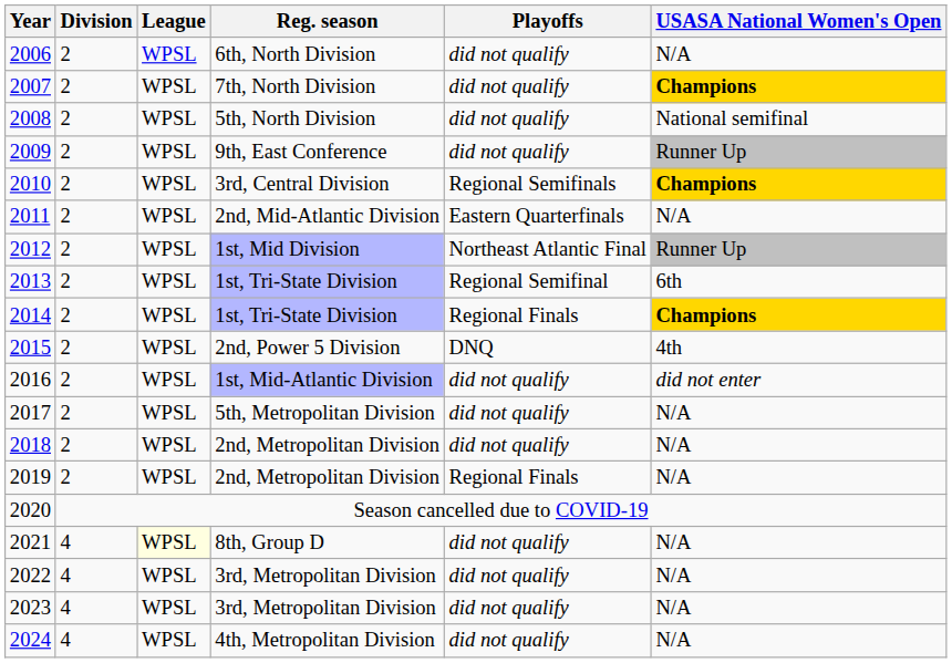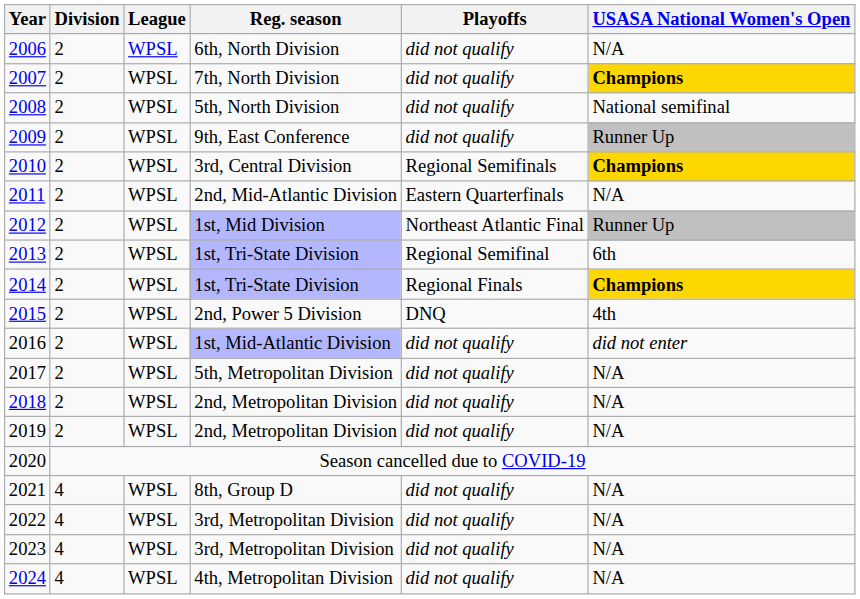2019 | Playoffs: Regional Finals -> did not qualify
2021 | League: lightyellow background -> no background
